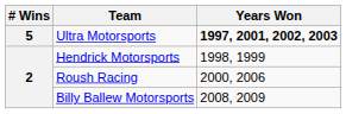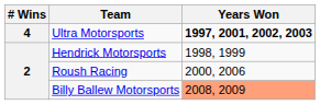Ultra Motorsports | # Wins: 5 -> 4
Billy Ballew Motorsports | Years Won: no background -> lightsalmon background
